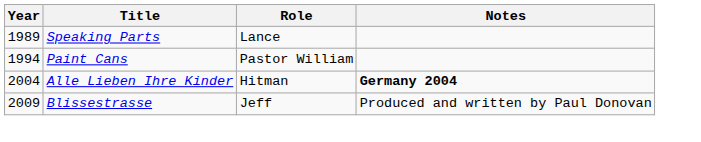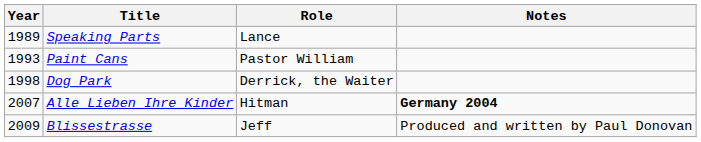Paint Cans | Year: 1994 -> 1993
+ row: 1998 | Dog Park | Derrick, the Waiter
Alle Lieben Ihre Kinder | Year: 2004 -> 2007
